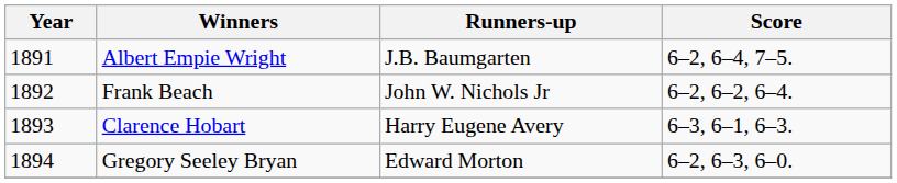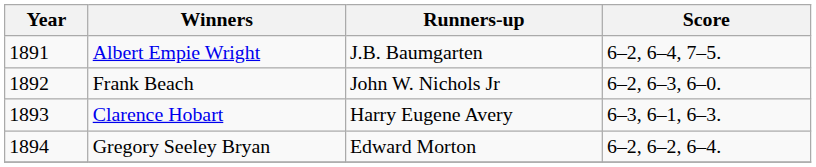Frank Beach | Score: 6–2, 6–2, 6–4. -> 6–2, 6–3, 6–0.
Gregory Seeley Bryan | Score: 6–2, 6–3, 6–0. -> 6–2, 6–2, 6–4.
